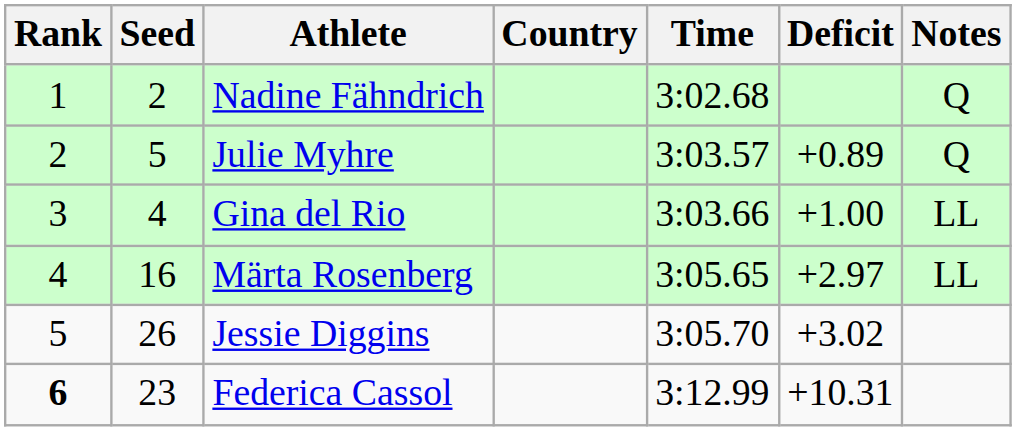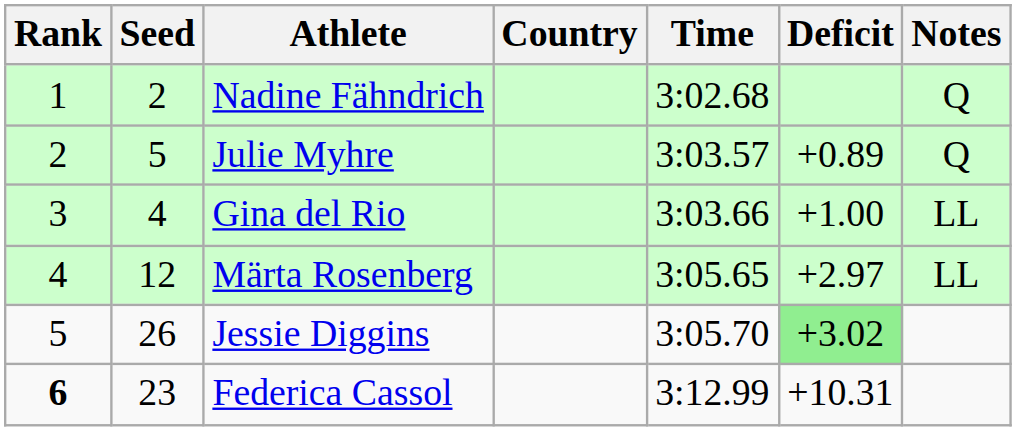Märta Rosenberg | Seed: 16 -> 12
Jessie Diggins | Deficit: no background -> lightgreen background
